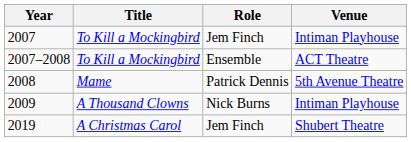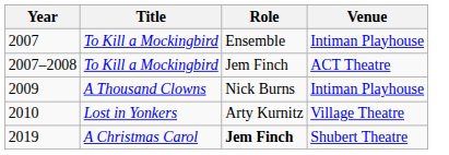2007 | Role: Jem Finch -> Ensemble
2007–2008 | Role: Ensemble -> Jem Finch
- row: 2008 | Mame | Patrick Dennis | 5th Avenue Theatre
+ row: 2010 | Lost in Yonkers | Arty Kurnitz | Village Theatre
2019 | Role: normal -> bold
